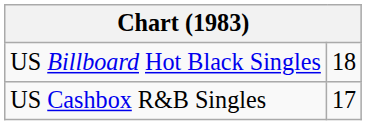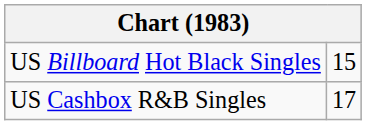US Billboard Hot Black Singles | column 2: 18 -> 15
